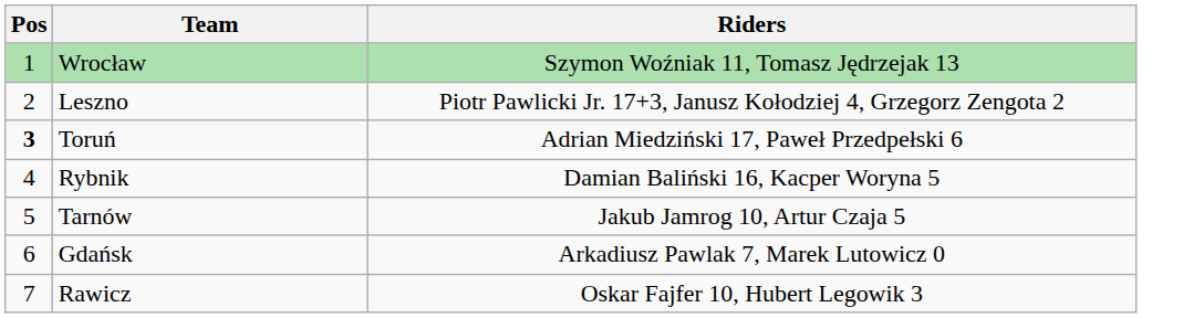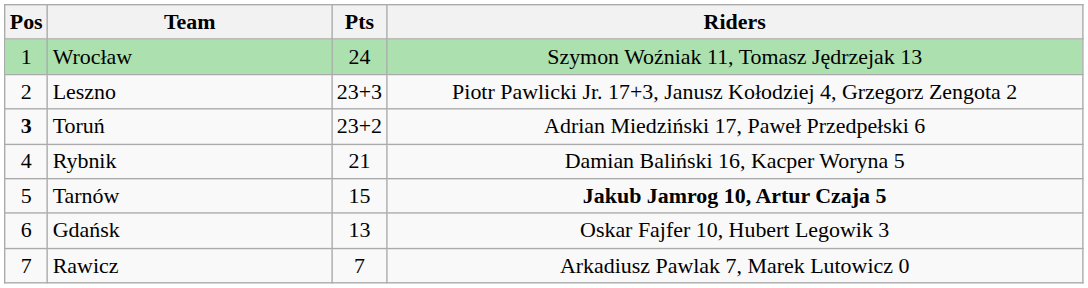+ column: Pts | 24 | 23+3 | 23+2 | 21 | 15 | 13 | 7
Tarnów | Riders: normal -> bold
Gdańsk | Riders: Arkadiusz Pawlak 7, Marek Lutowicz 0 -> Oskar Fajfer 10, Hubert Legowik 3
Rawicz | Riders: Oskar Fajfer 10, Hubert Legowik 3 -> Arkadiusz Pawlak 7, Marek Lutowicz 0
